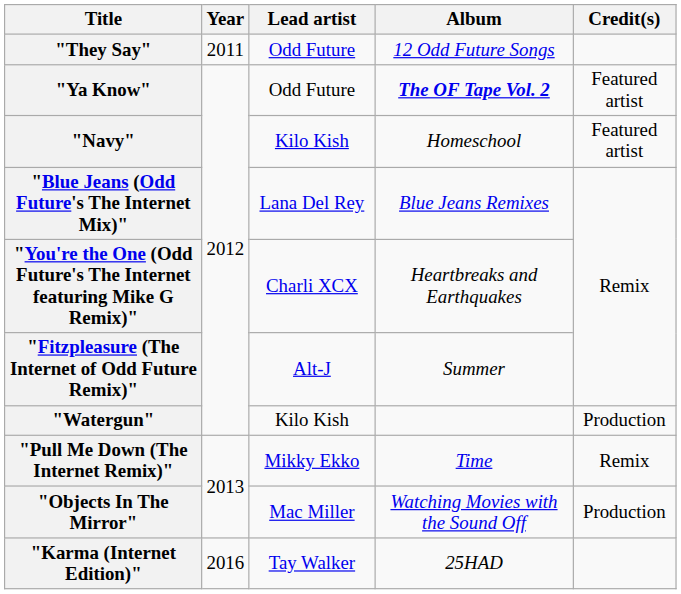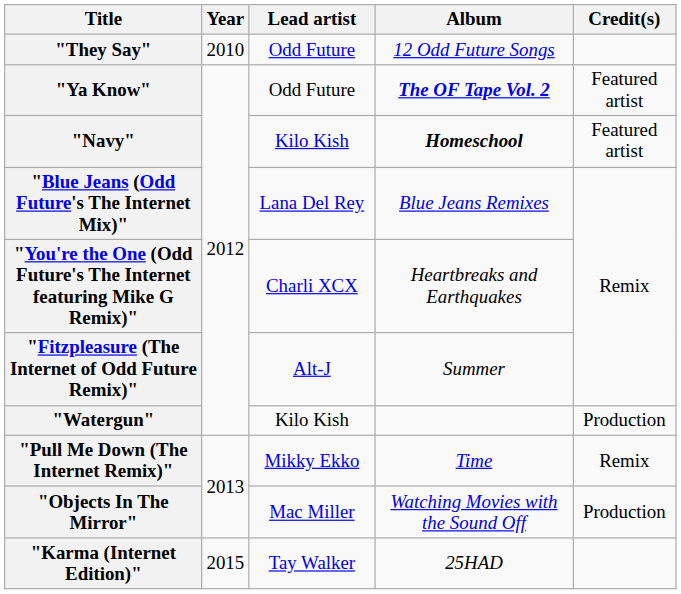"They Say" | Year: 2011 -> 2010
"Navy" | Album: normal -> bold
"Karma (Internet Edition)" | Year: 2016 -> 2015
